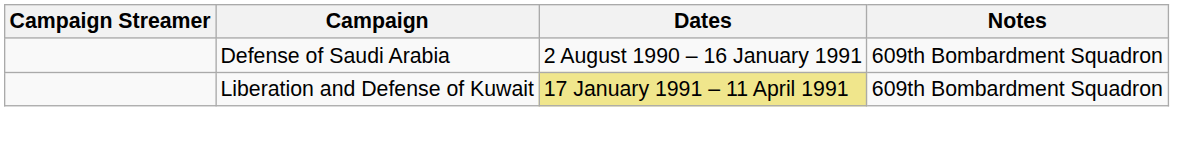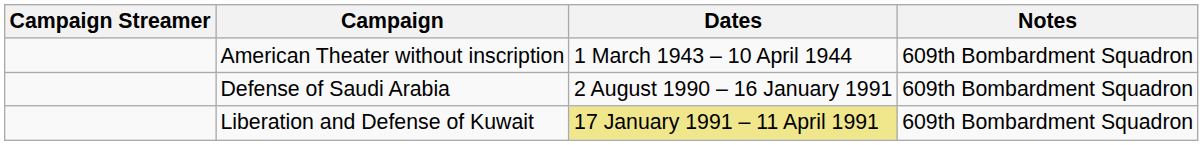+ row: American Theater without inscription | 1 March 1943 – 10 April 1944 | 609th Bombardment Squadron
